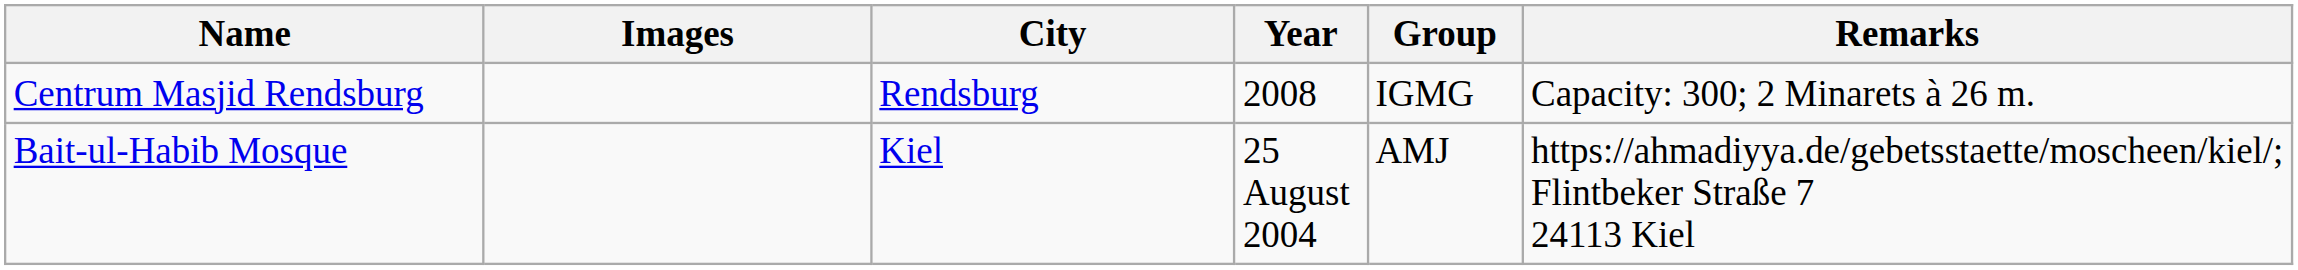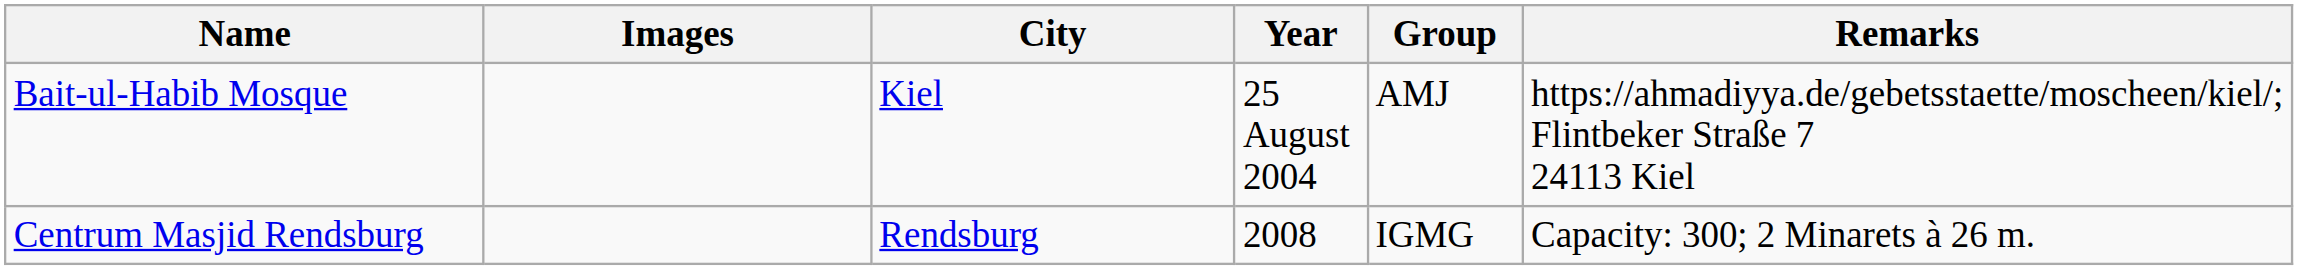rows swapped: Centrum Masjid Rendsburg <-> Bait-ul-Habib Mosque
